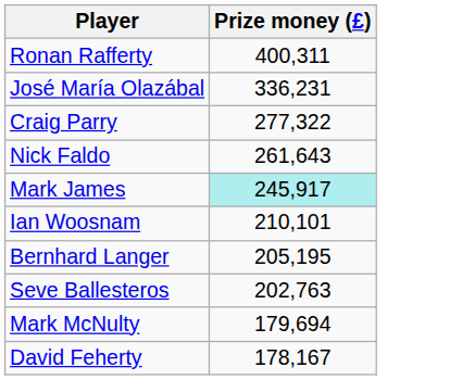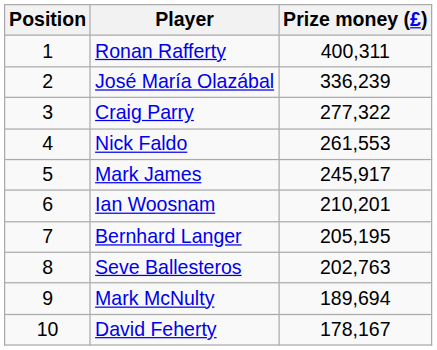+ column: Position | 1 | 2 | 3 | 4 | 5 | 6 | 7 | 8 | 9 | 10
José María Olazábal | Prize money (£): 336,231 -> 336,239
Nick Faldo | Prize money (£): 261,643 -> 261,553
Mark James | Prize money (£): paleturquoise background -> no background
Ian Woosnam | Prize money (£): 210,101 -> 210,201
Mark McNulty | Prize money (£): 179,694 -> 189,694
